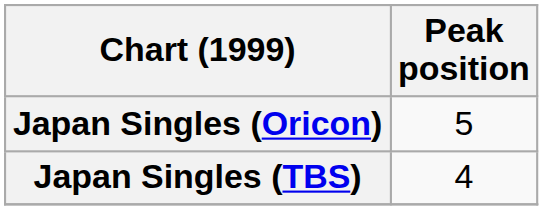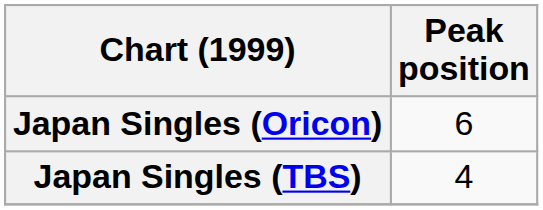Japan Singles (Oricon) | Peak position: 5 -> 6
